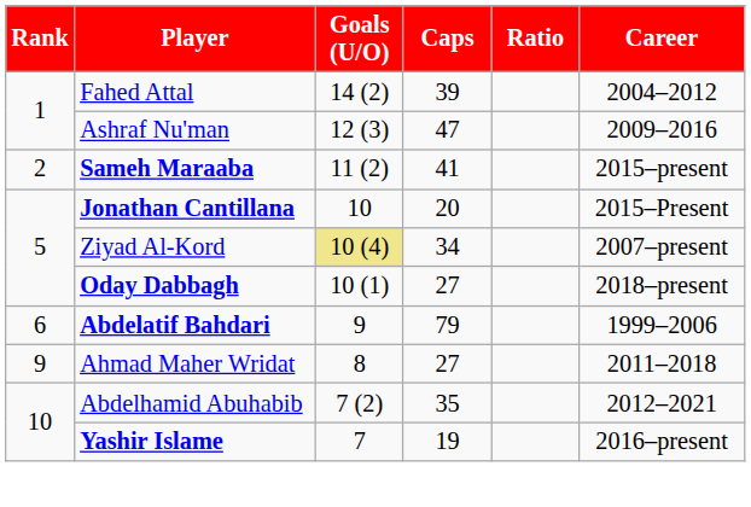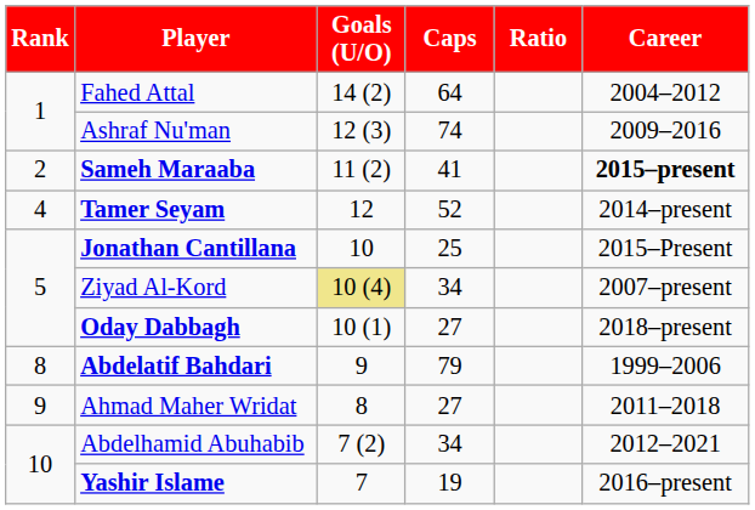Fahed Attal | Caps: 39 -> 64
Ashraf Nu'man | Caps: 47 -> 74
Sameh Maraaba | Career: normal -> bold
+ row: 4 | Tamer Seyam | 12 | 52 | 2014–present
Jonathan Cantillana | Caps: 20 -> 25
Abdelatif Bahdari | Rank: 6 -> 8
Abdelhamid Abuhabib | Caps: 35 -> 34
